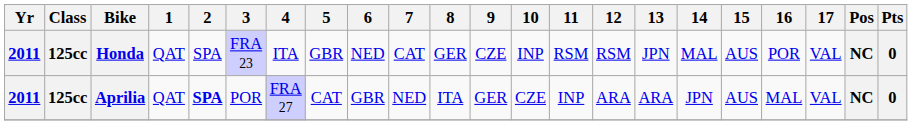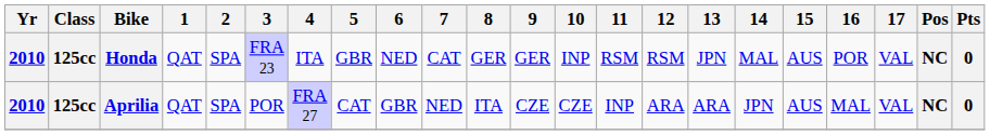Honda | Yr: 2011 -> 2010
Honda | 9: CZE -> GER
Aprilia | Yr: 2011 -> 2010
Aprilia | 2: bold -> normal
Aprilia | 9: GER -> CZE
